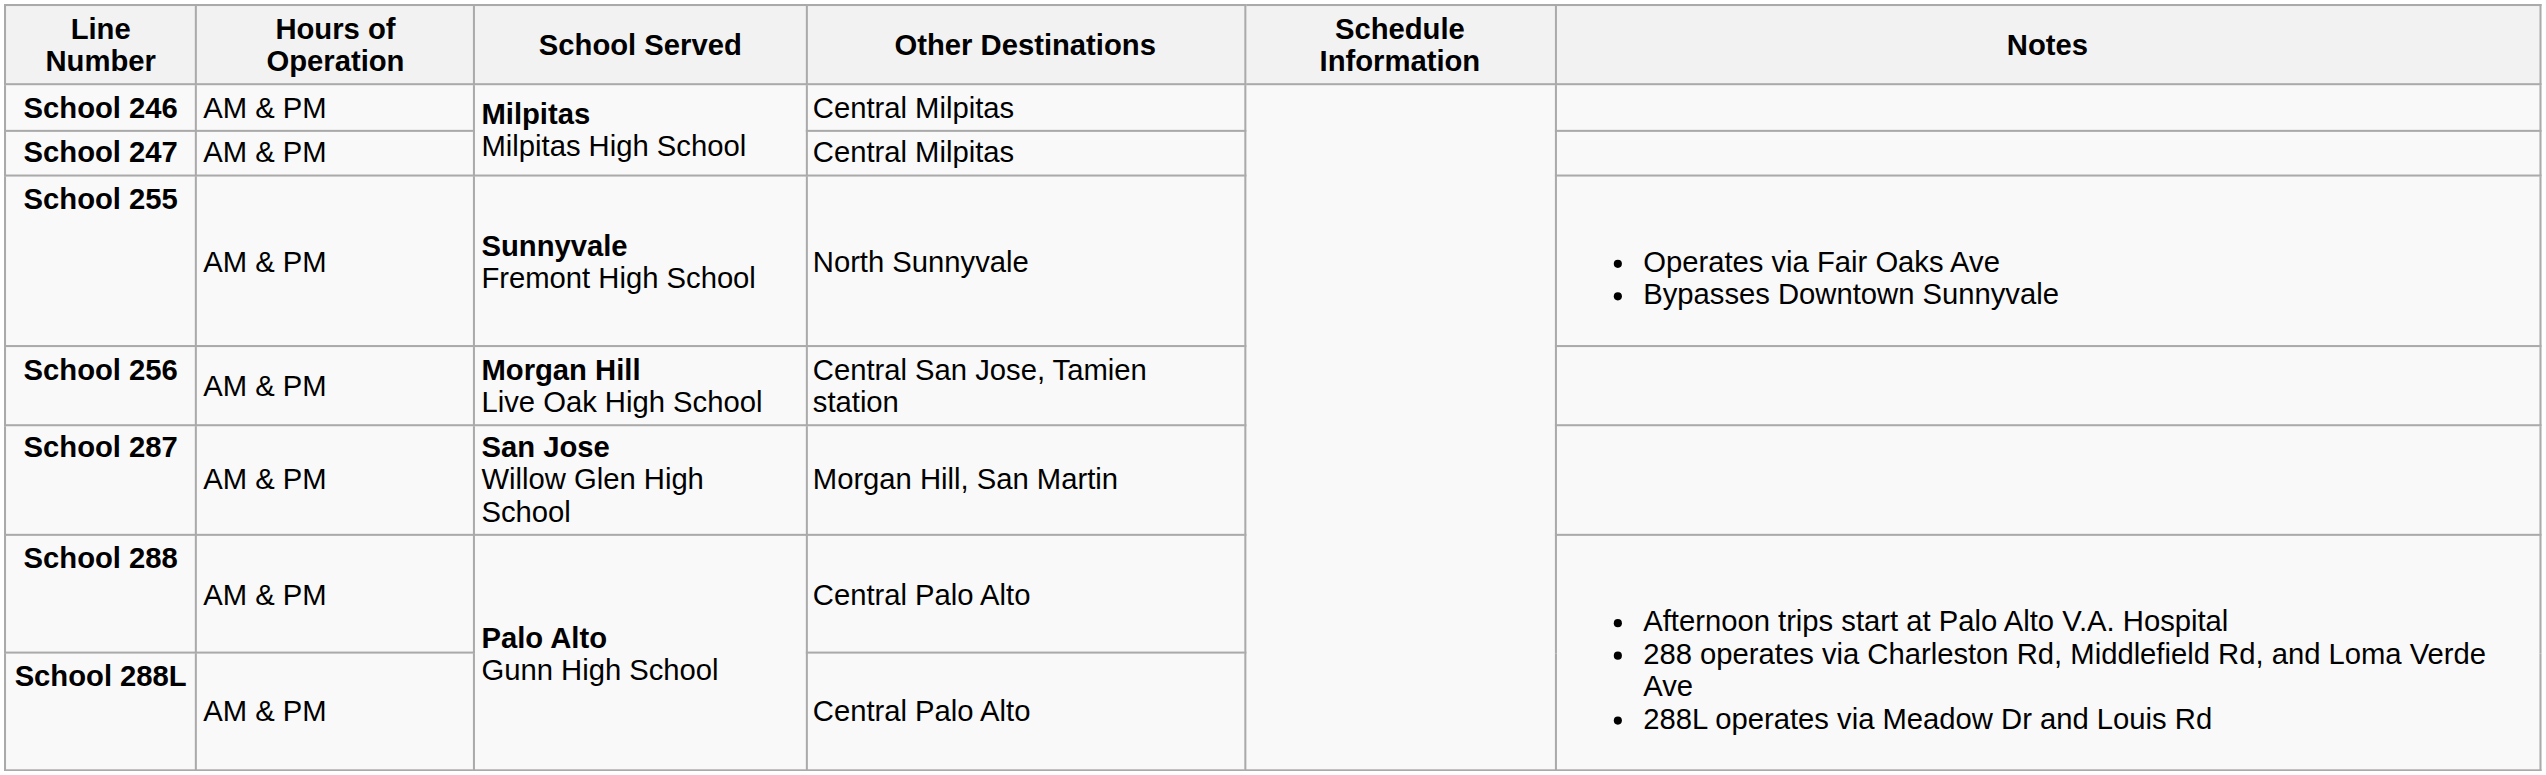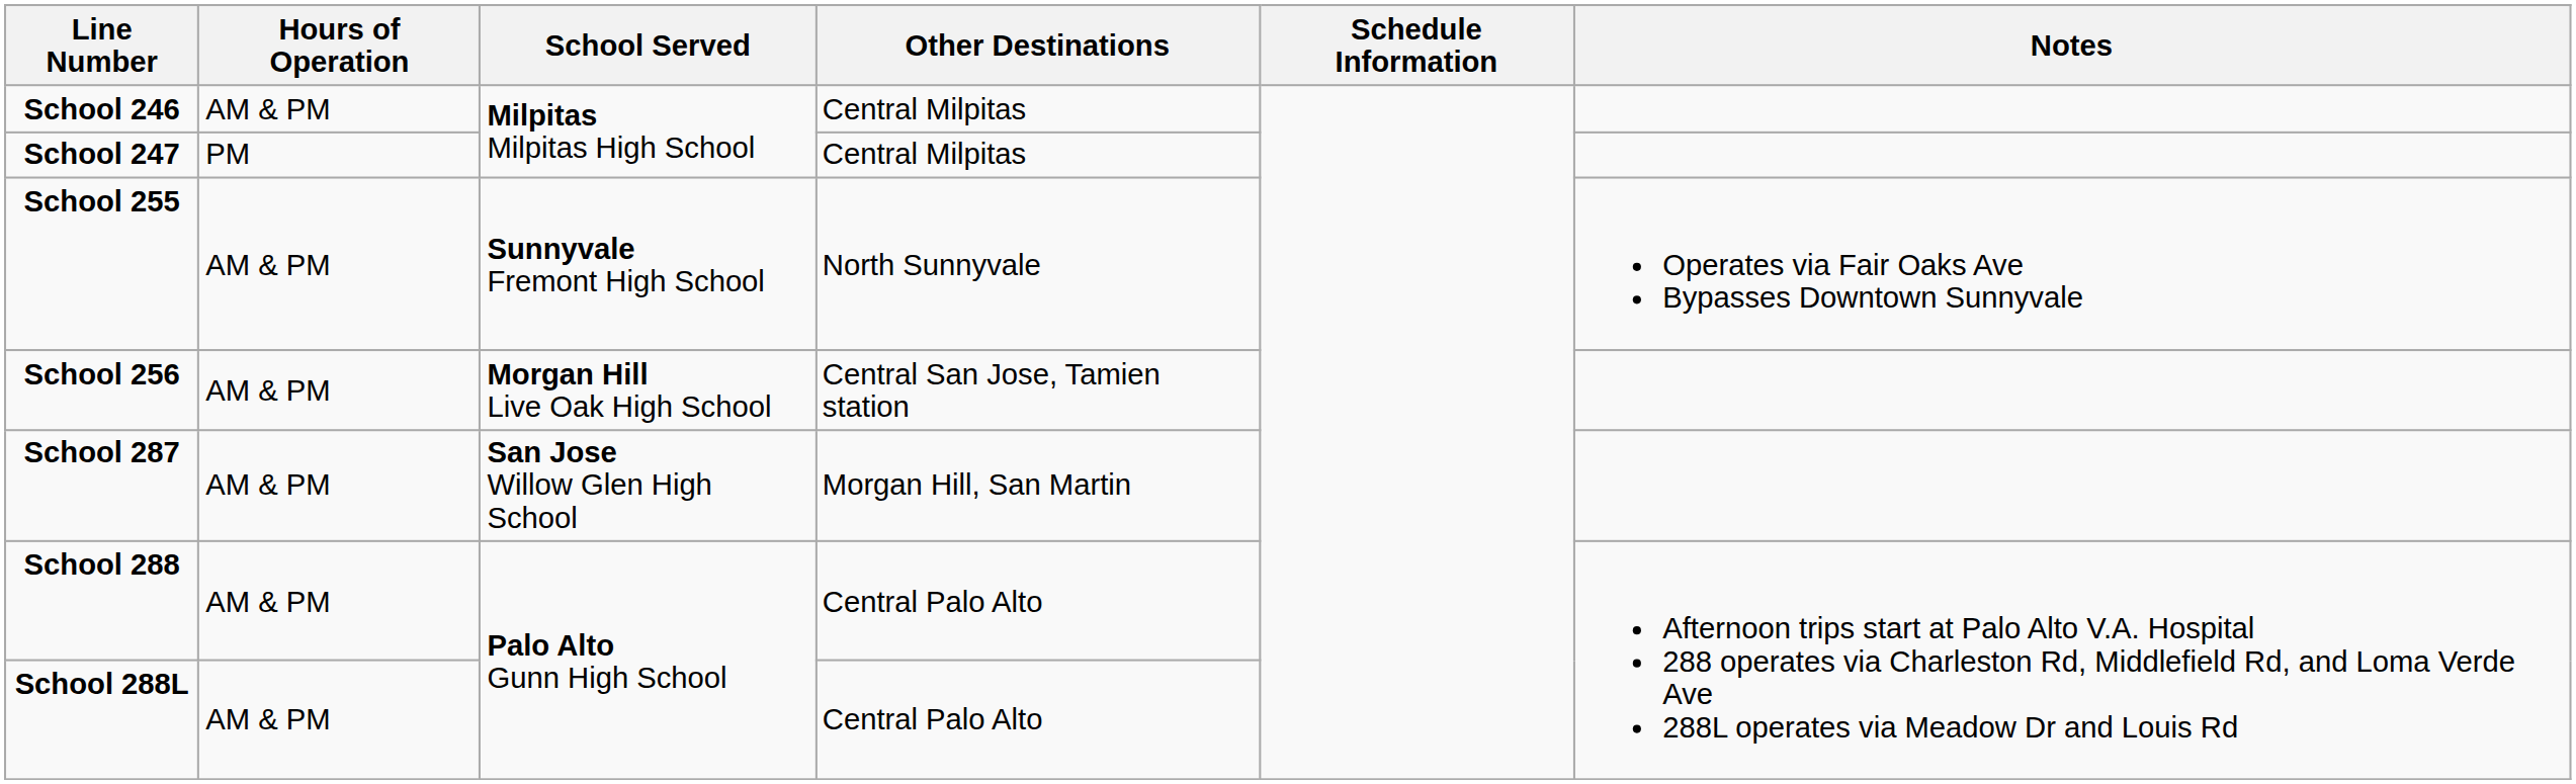School 247 | Hours of Operation: AM & PM -> PM
